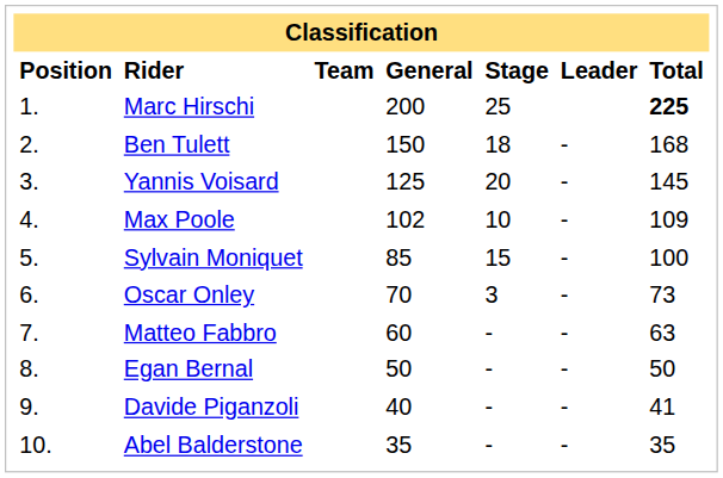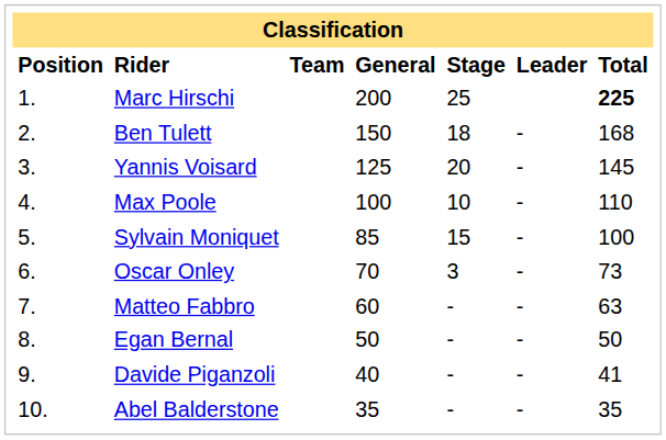Max Poole | General: 102 -> 100
Max Poole | Total: 109 -> 110
